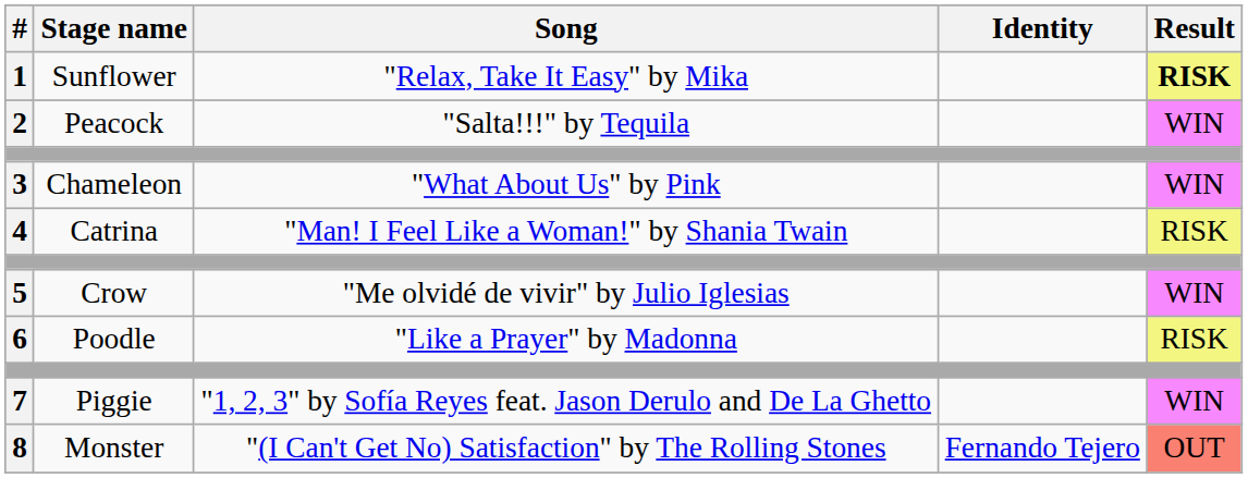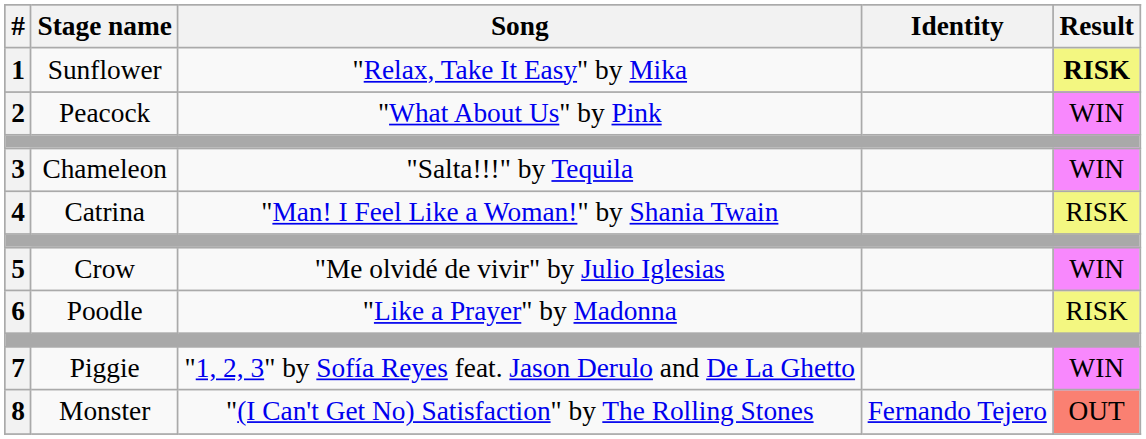2 | Song: "Salta!!!" by Tequila -> "What About Us" by Pink
3 | Song: "What About Us" by Pink -> "Salta!!!" by Tequila
